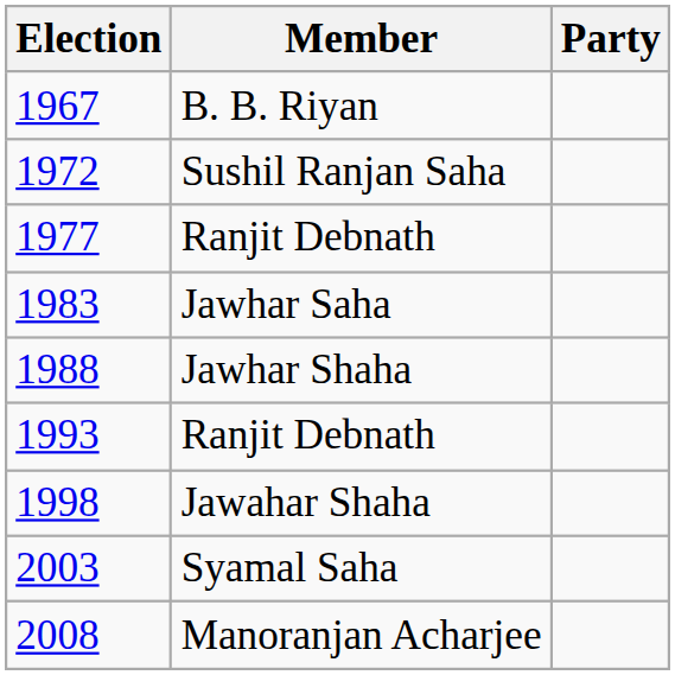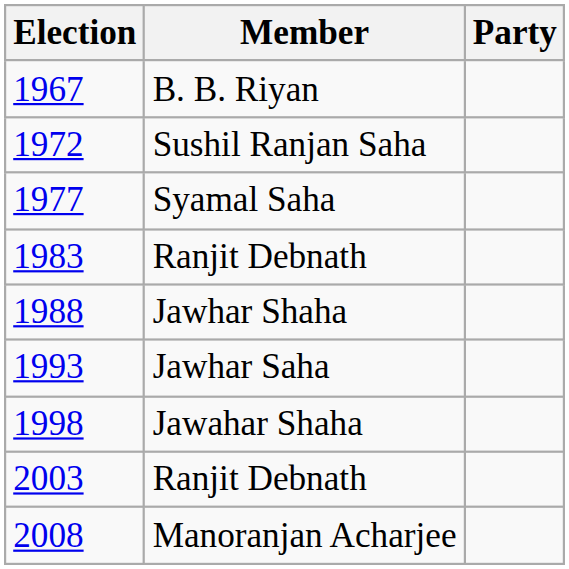1977 | Member: Ranjit Debnath -> Syamal Saha
1983 | Member: Jawhar Saha -> Ranjit Debnath
1993 | Member: Ranjit Debnath -> Jawhar Saha
2003 | Member: Syamal Saha -> Ranjit Debnath
